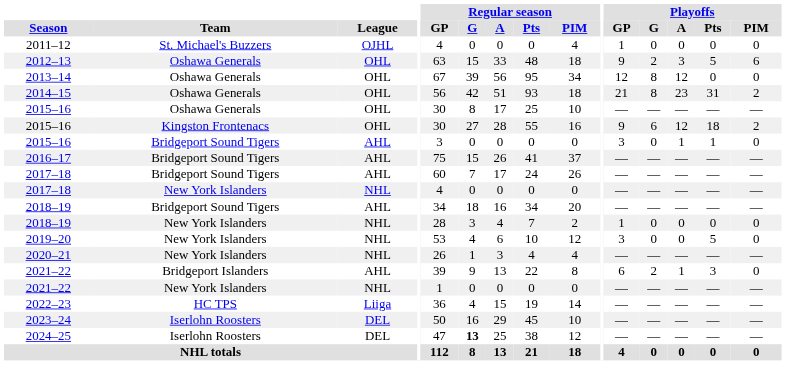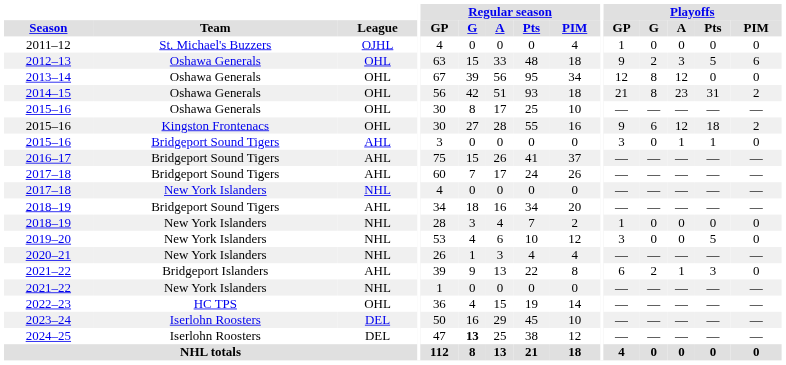2022–23 | League: Liiga -> OHL
